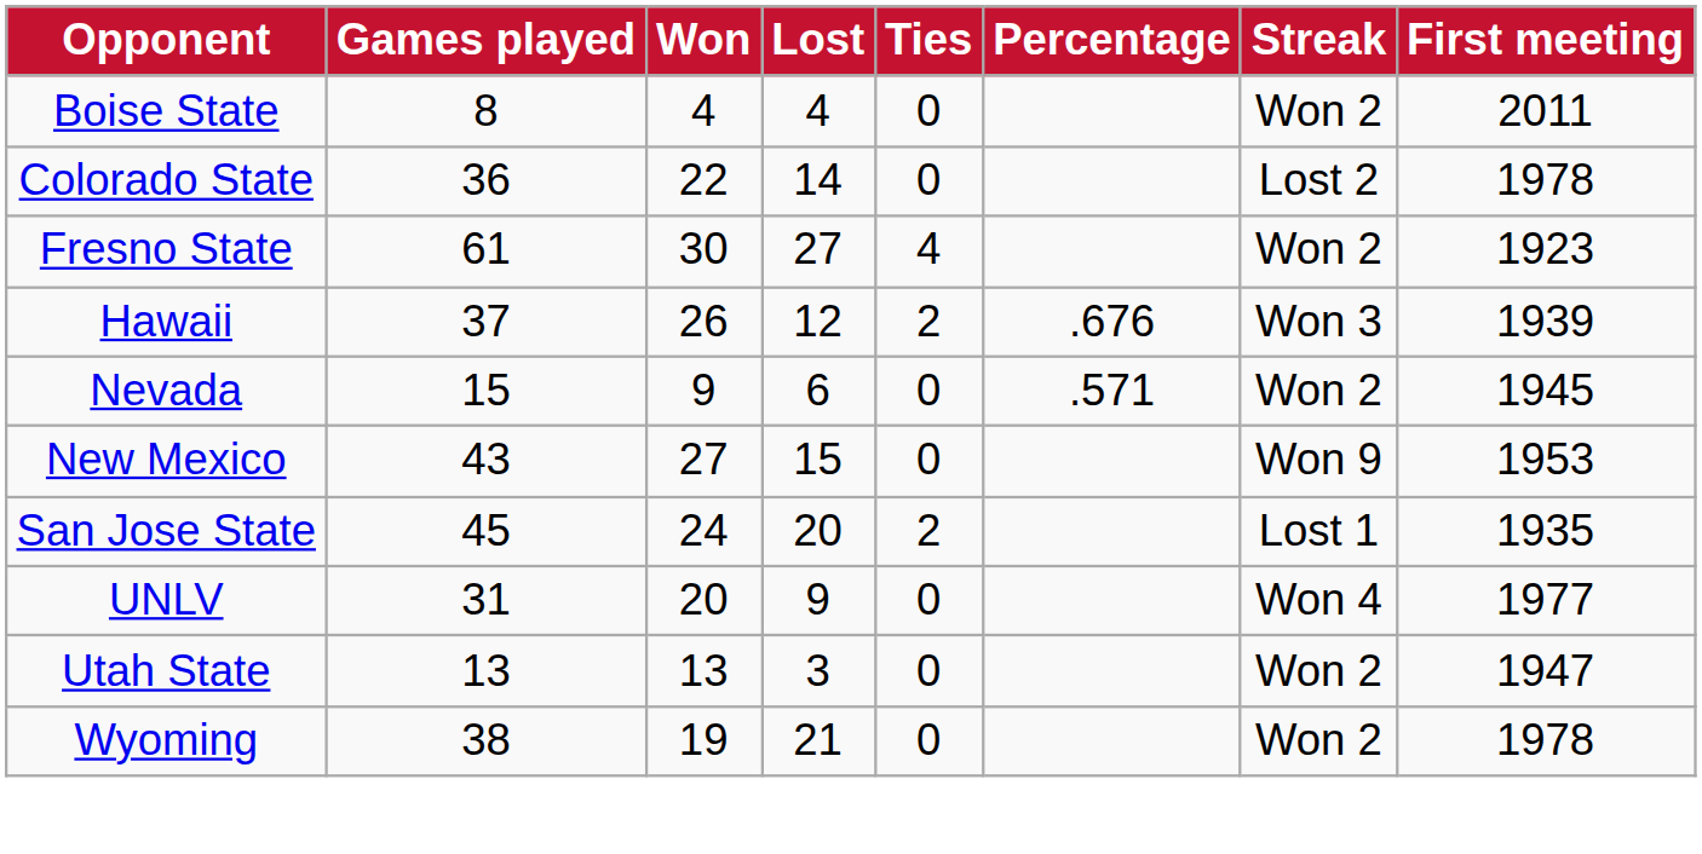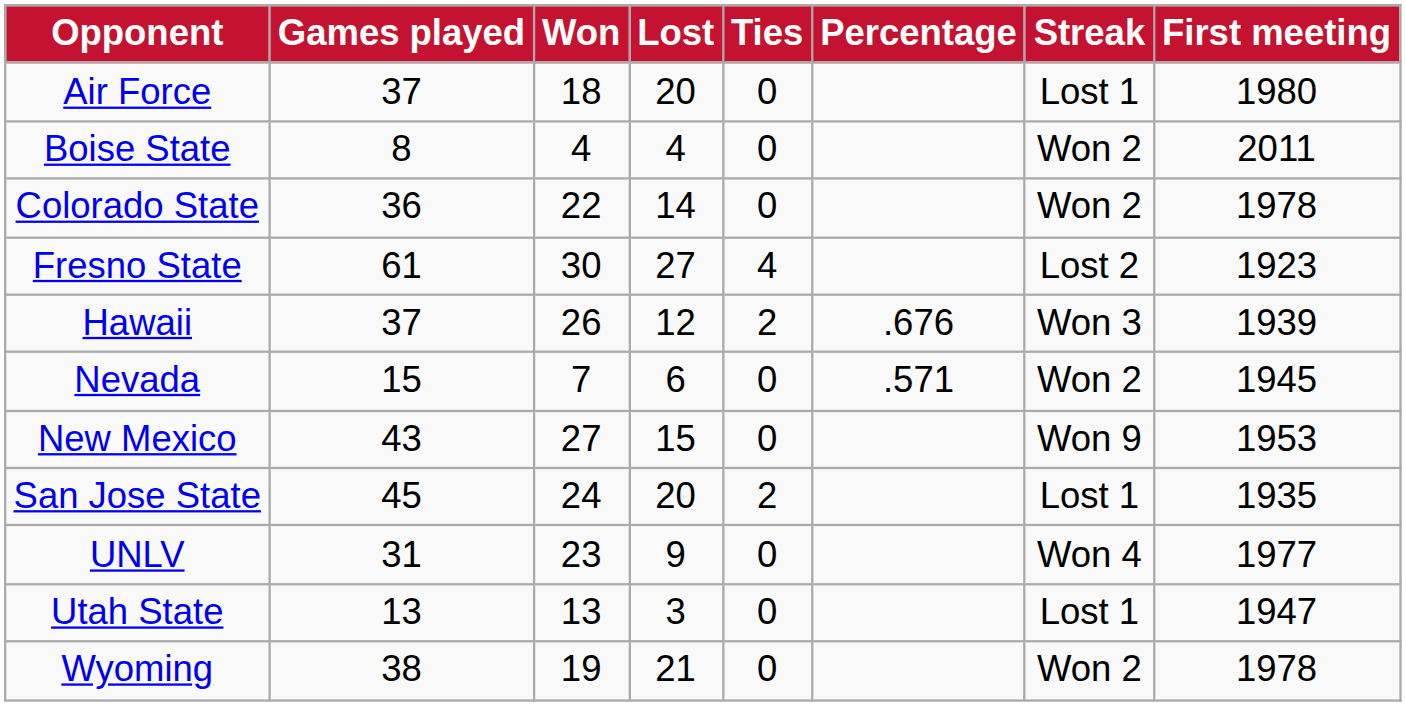+ row: Air Force | 37 | 18 | 20 | 0 | Lost 1 | 1980
Colorado State | Streak: Lost 2 -> Won 2
Fresno State | Streak: Won 2 -> Lost 2
Nevada | Won: 9 -> 7
UNLV | Won: 20 -> 23
Utah State | Streak: Won 2 -> Lost 1
